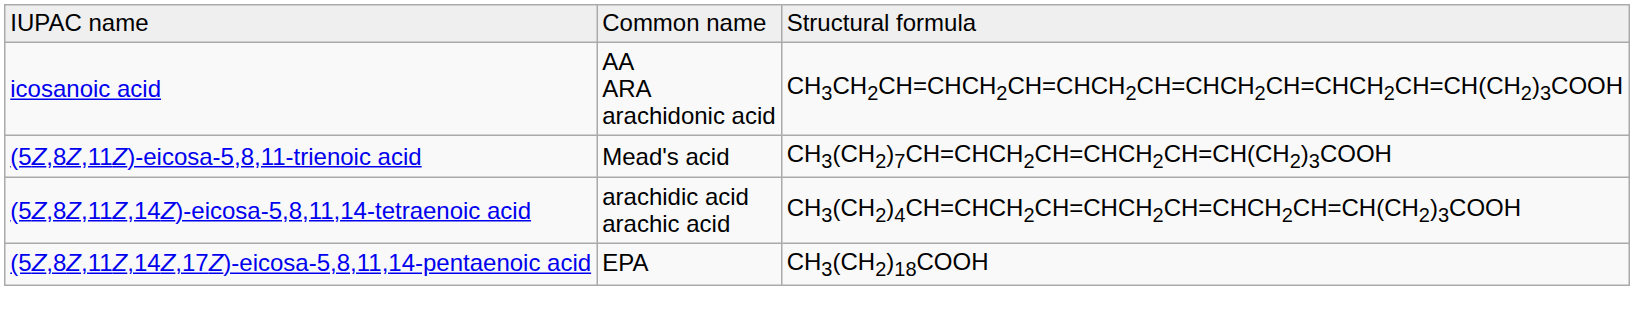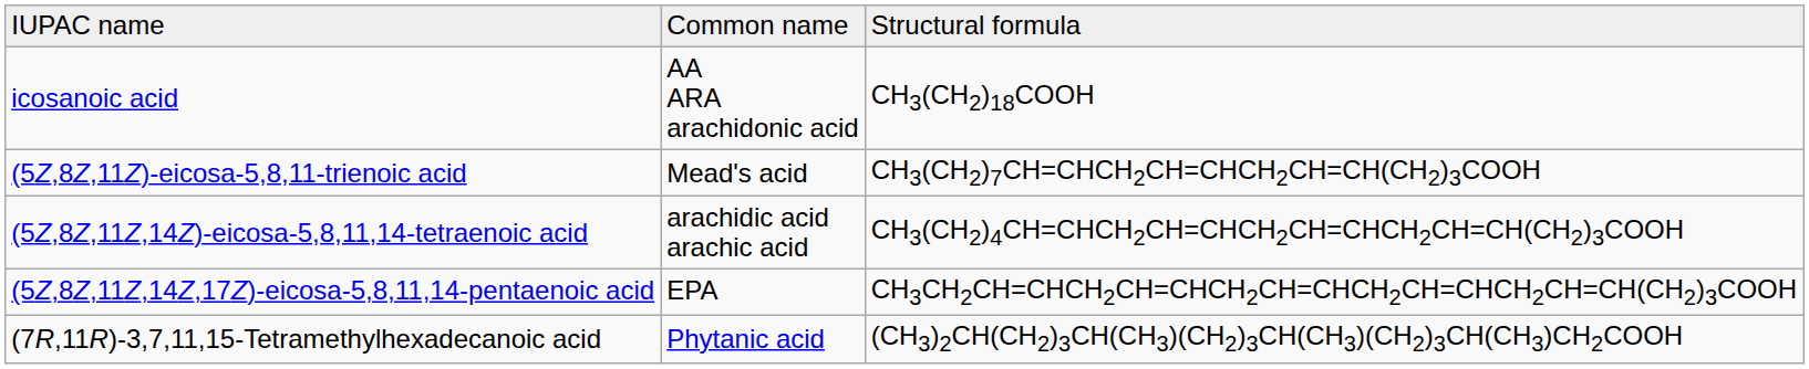icosanoic acid | column 3: CH3CH2CH=CHCH2CH=CHCH2CH=CHCH2CH=CHCH2CH=CH(CH2)3COOH -> CH3(CH2)18COOH
(5Z,8Z,11Z,14Z,17Z)-eicosa-5,8,11,14-pentaenoic acid | column 3: CH3(CH2)18COOH -> CH3CH2CH=CHCH2CH=CHCH2CH=CHCH2CH=CHCH2CH=CH(CH2)3COOH
+ row: (7R,11R)-3,7,11,15-Tetramethylhexadecanoic acid | Phytanic acid | (CH3)2CH(CH2)3CH(CH3)(CH2)3CH(CH3)(CH2)3CH(CH3)CH2COOH
